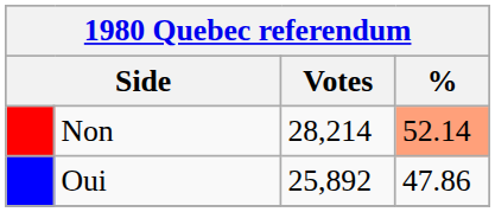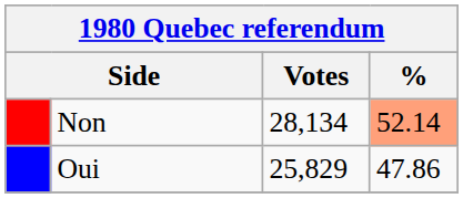Non | Votes: 28,214 -> 28,134
Oui | Votes: 25,892 -> 25,829
